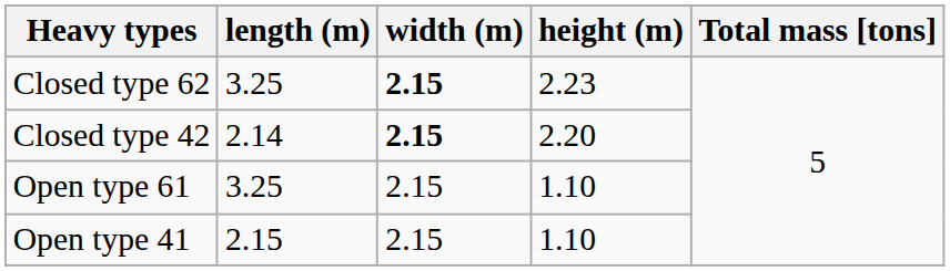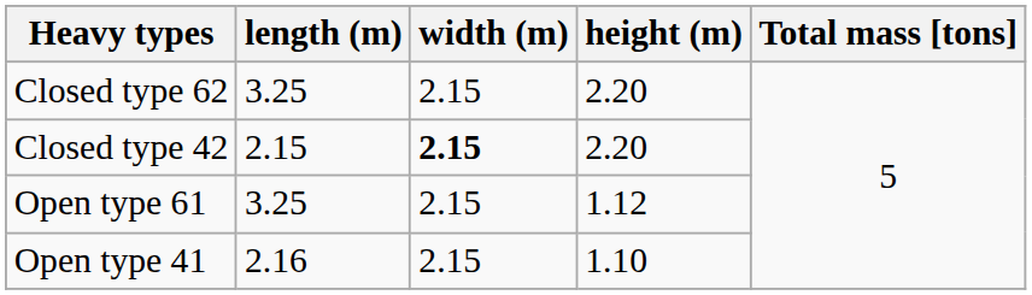Closed type 62 | width (m): bold -> normal
Closed type 62 | height (m): 2.23 -> 2.20
Closed type 42 | length (m): 2.14 -> 2.15
Open type 61 | height (m): 1.10 -> 1.12
Open type 41 | length (m): 2.15 -> 2.16
